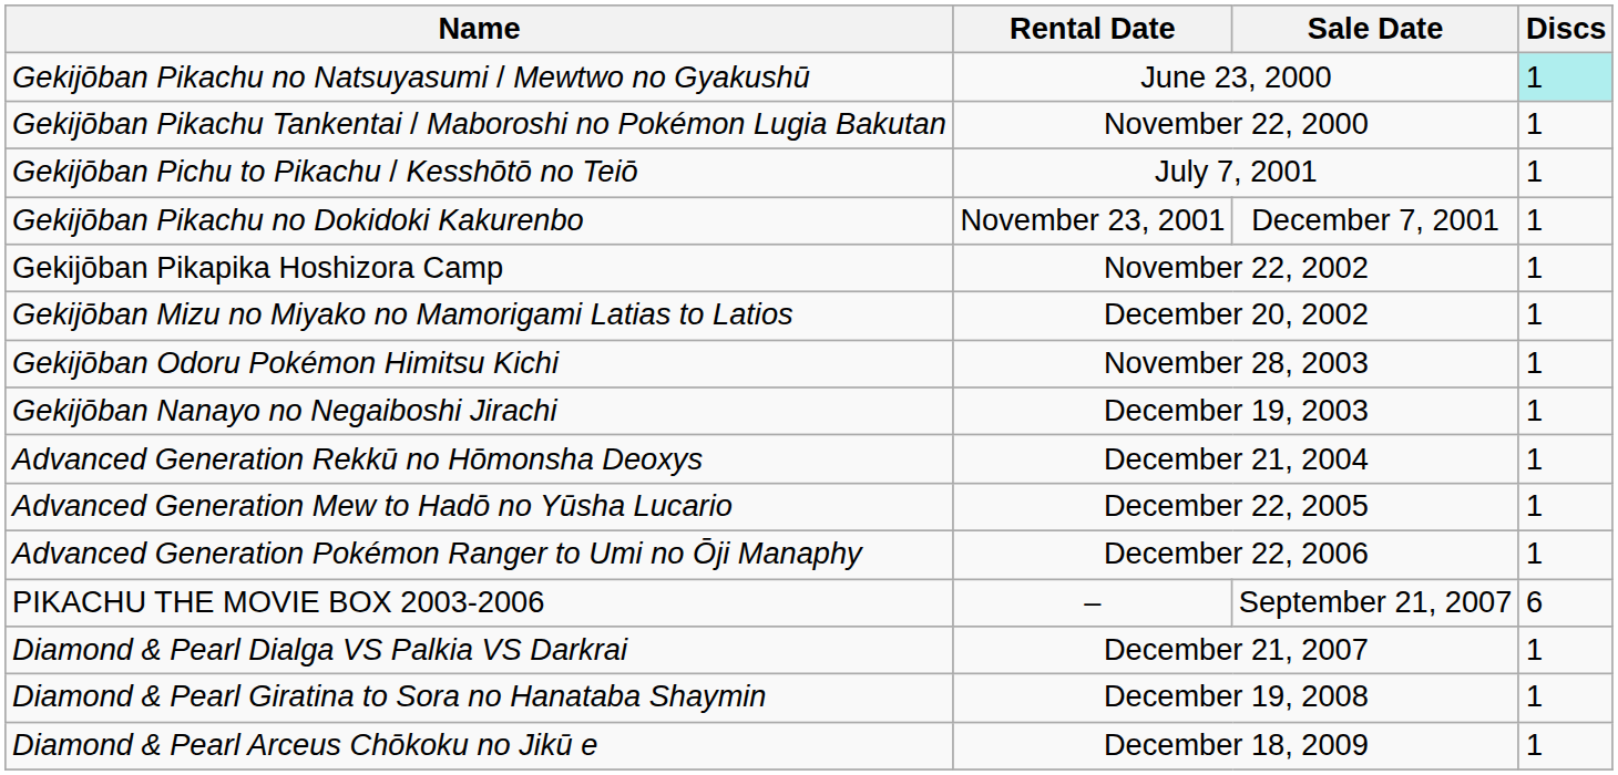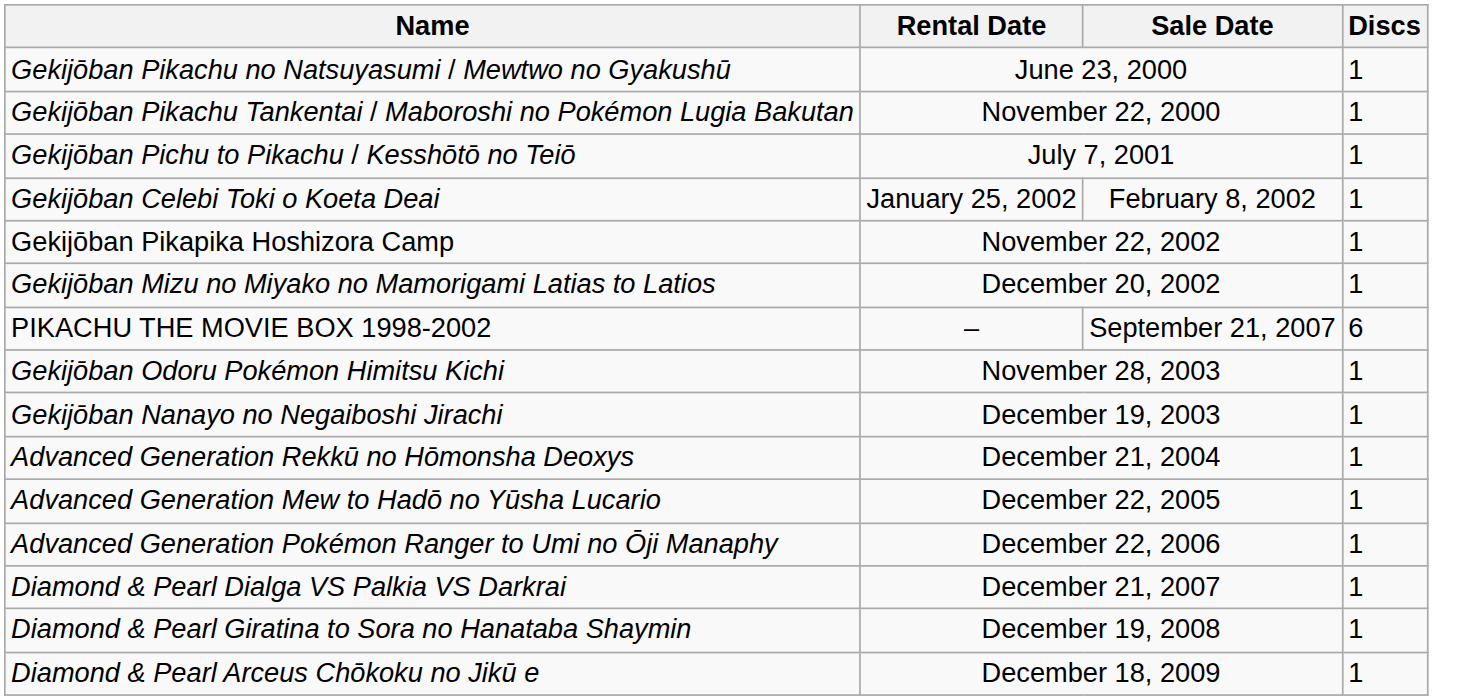Gekijōban Pikachu no Natsuyasumi / Mewtwo no Gyakushū | Discs: paleturquoise background -> no background
- row: Gekijōban Pikachu no Dokidoki Kakurenbo | November 23, 2001 | December 7, 2001 | 1
+ row: Gekijōban Celebi Toki o Koeta Deai | January 25, 2002 | February 8, 2002 | 1
+ row: PIKACHU THE MOVIE BOX 1998-2002 | – | September 21, 2007 | 6
- row: PIKACHU THE MOVIE BOX 2003-2006 | – | September 21, 2007 | 6
